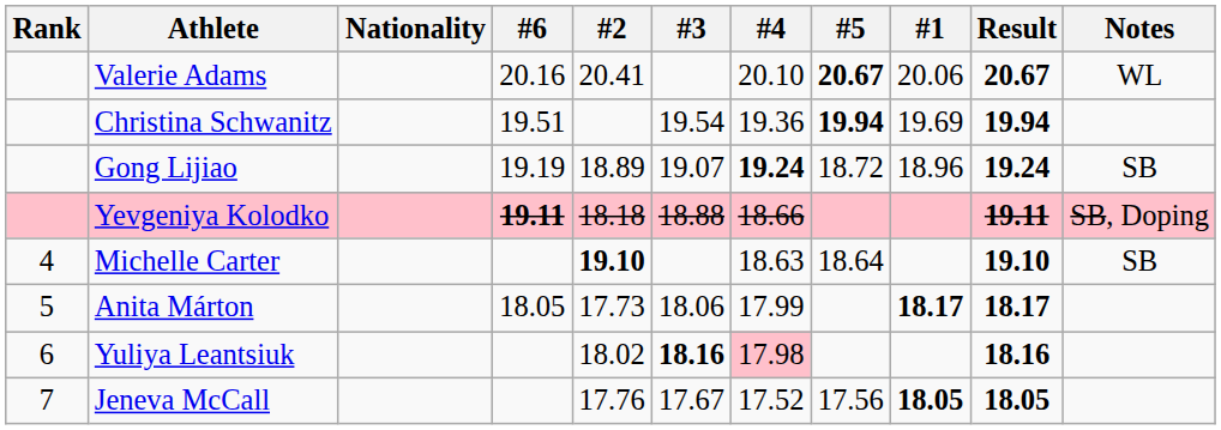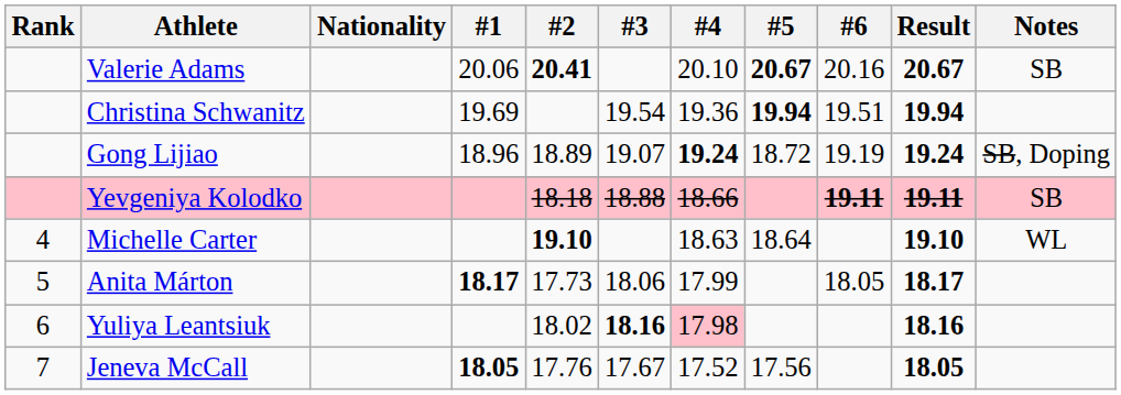columns swapped: #1 <-> #6
Valerie Adams | #2: normal -> bold
Valerie Adams | Notes: WL -> SB
Gong Lijiao | Notes: SB -> SB, Doping
Yevgeniya Kolodko | Notes: SB, Doping -> SB
Michelle Carter | Notes: SB -> WL
